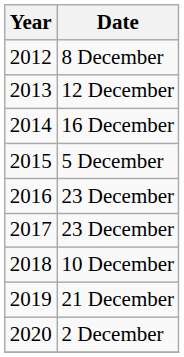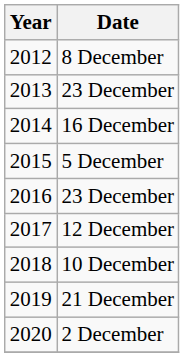2013 | Date: 12 December -> 23 December
2017 | Date: 23 December -> 12 December
